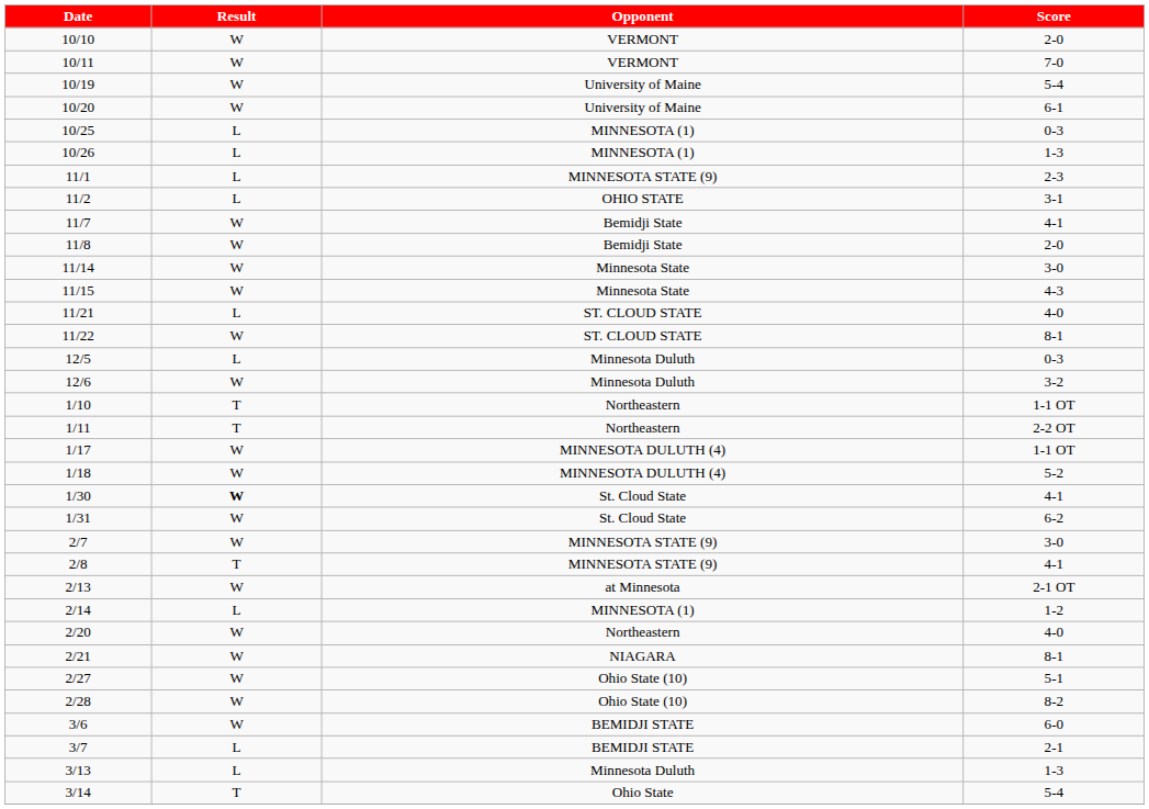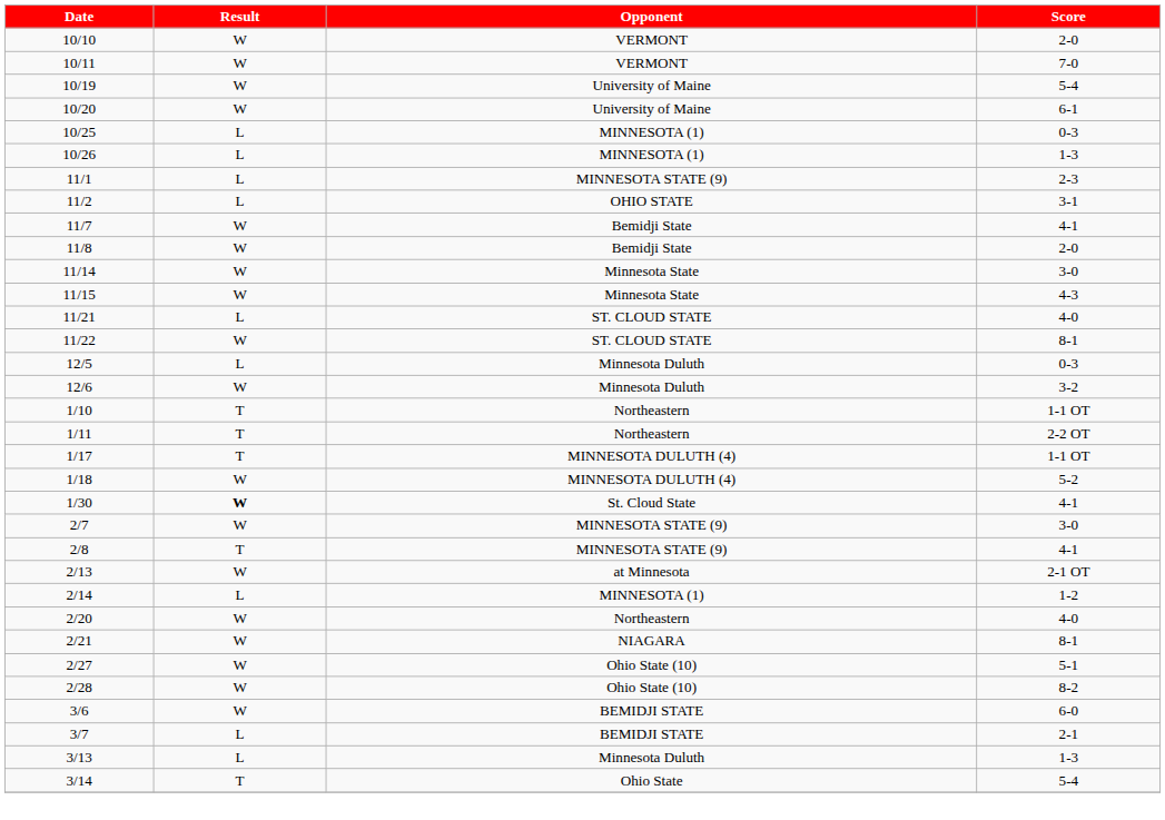1/17 | Result: W -> T
- row: 1/31 | W | St. Cloud State | 6-2
